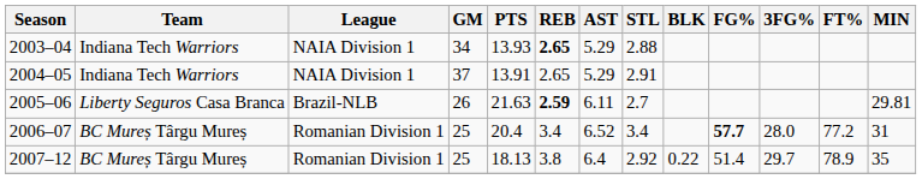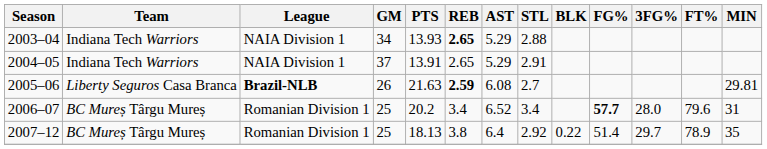2005–06 | League: normal -> bold
2005–06 | AST: 6.11 -> 6.08
2006–07 | PTS: 20.4 -> 20.2
2006–07 | FT%: 77.2 -> 79.6
